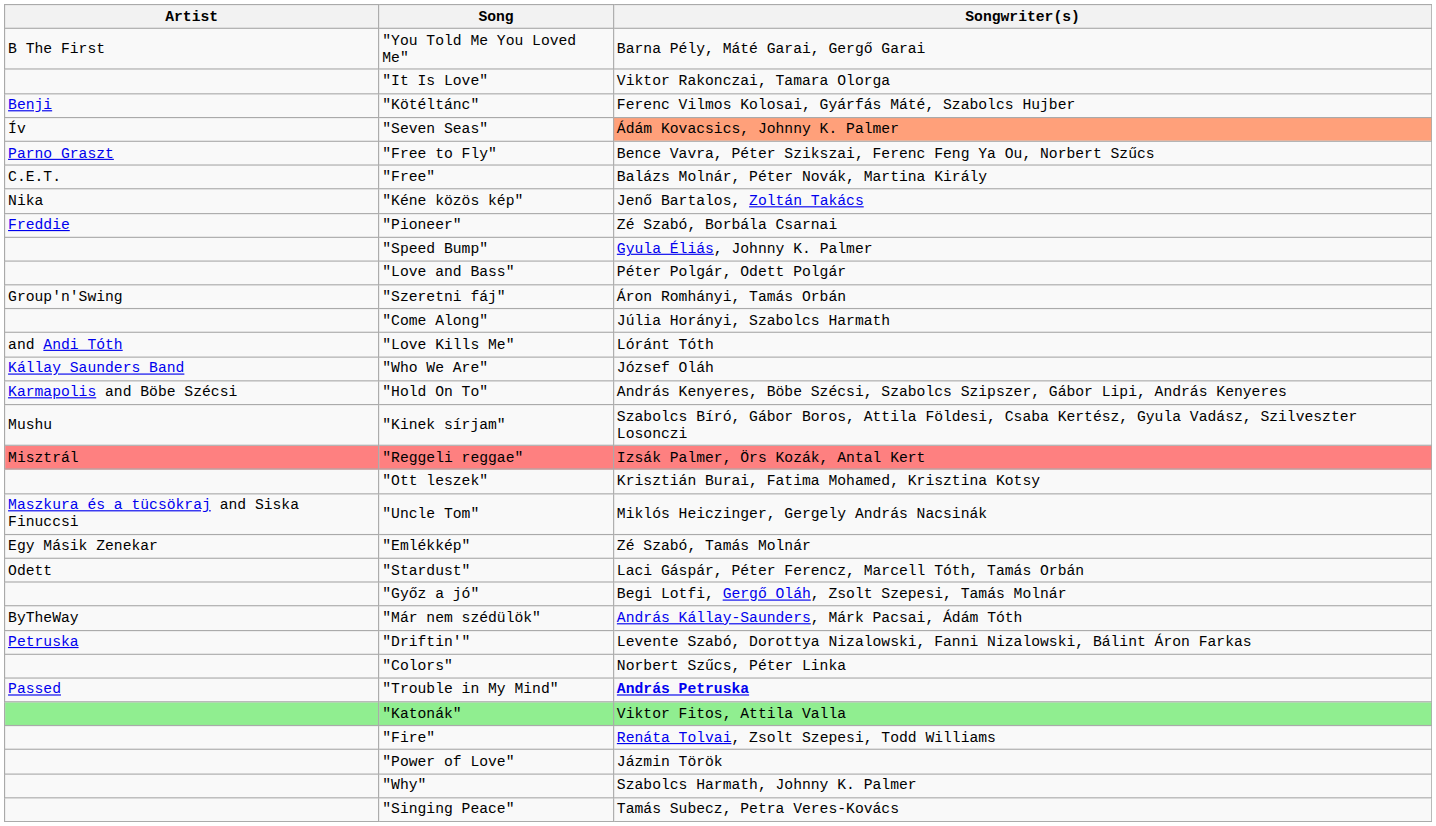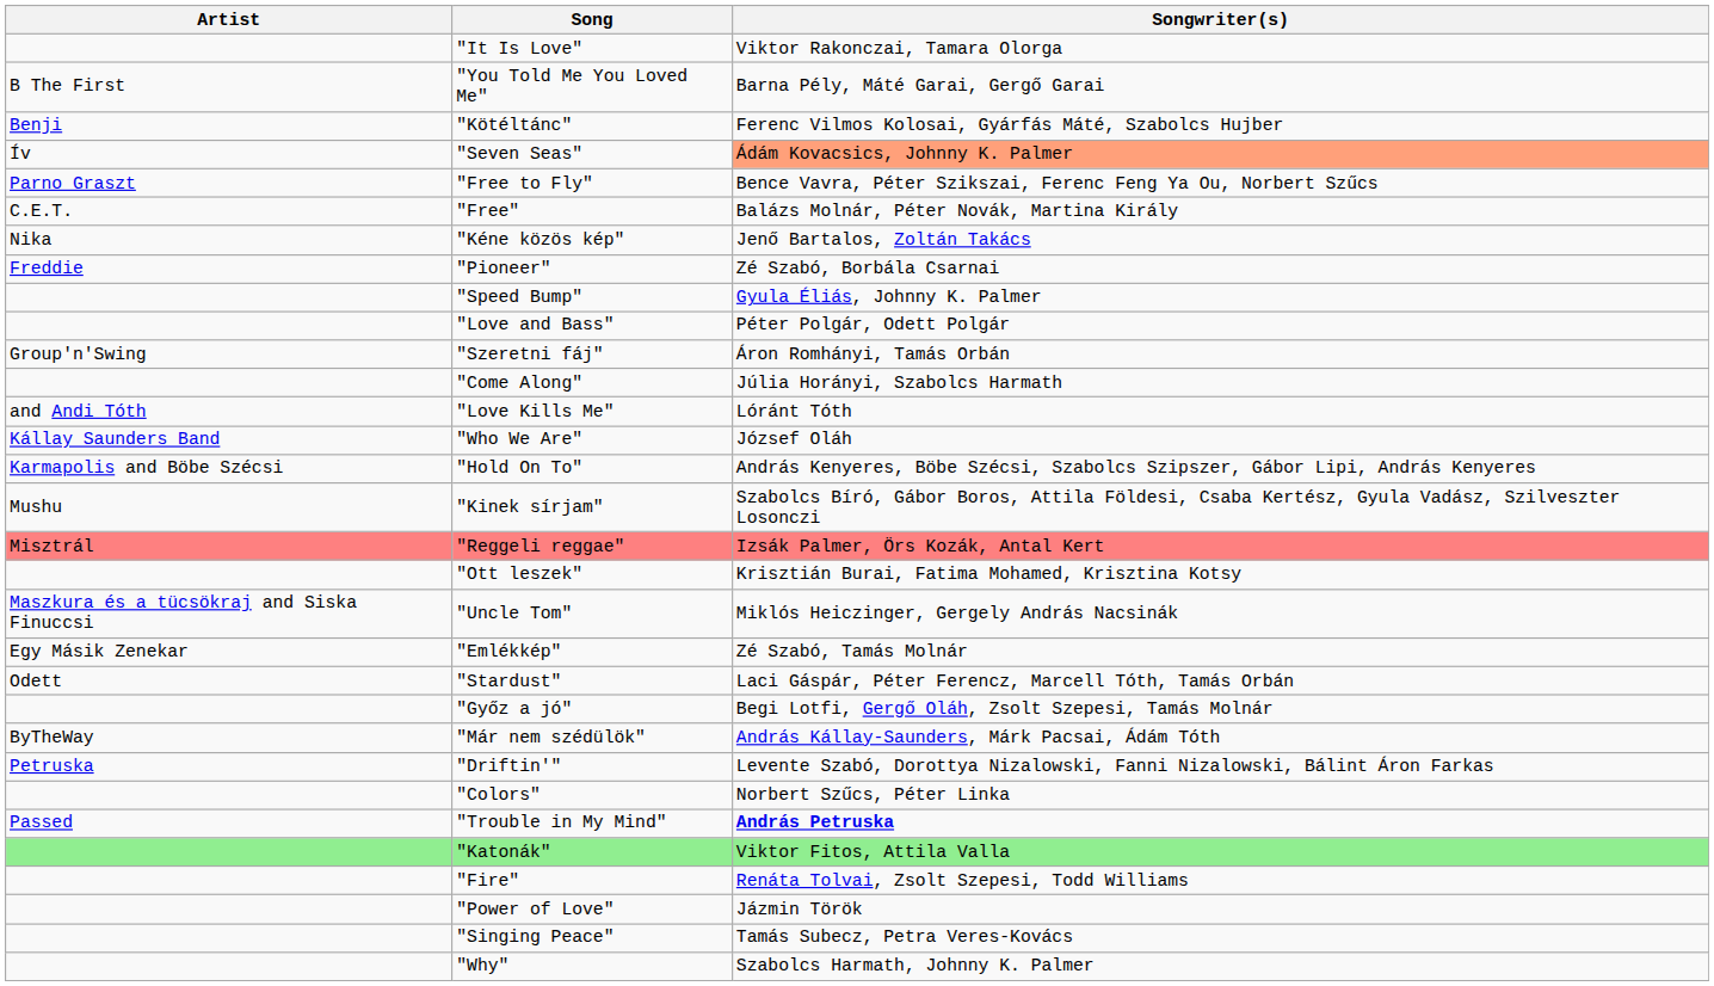rows swapped: "It Is Love" <-> "You Told Me You Loved Me"
rows swapped: "Why" <-> "Singing Peace"
